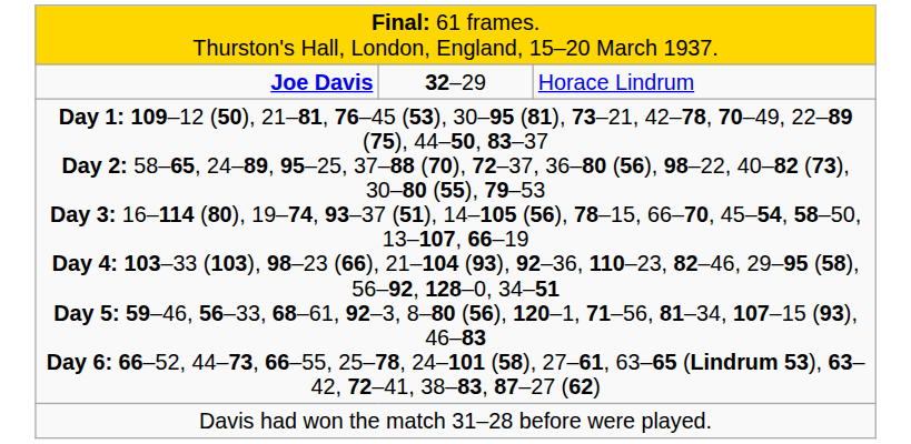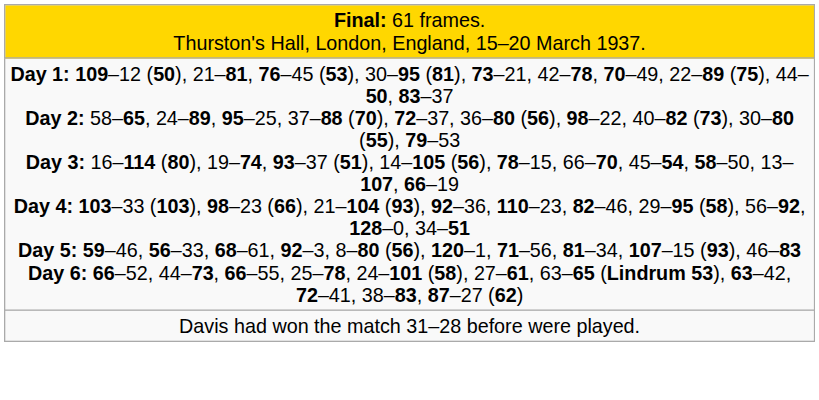- row: Joe Davis | 32–29 | Horace Lindrum
